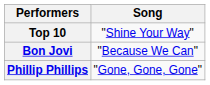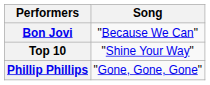rows swapped: Top 10 <-> Bon Jovi
